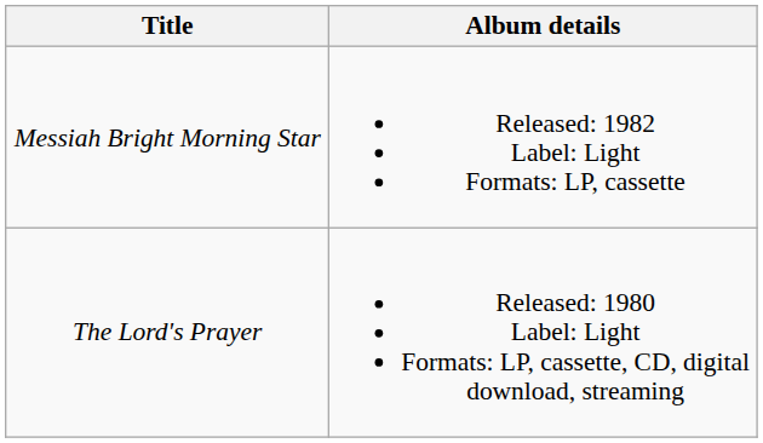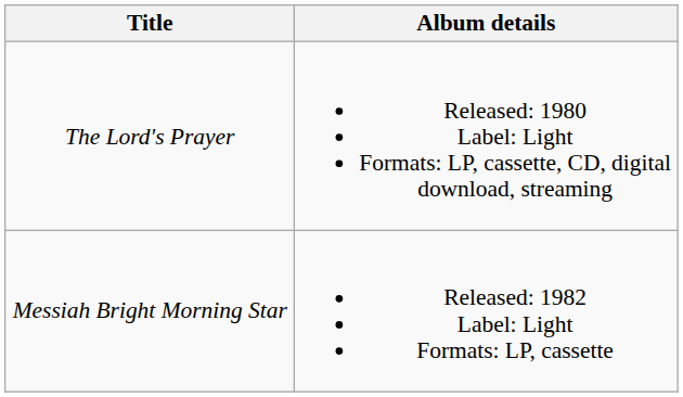rows swapped: The Lord's Prayer <-> Messiah Bright Morning Star
